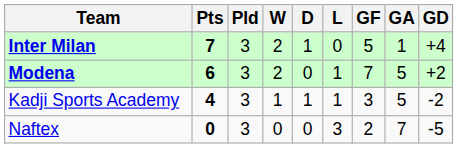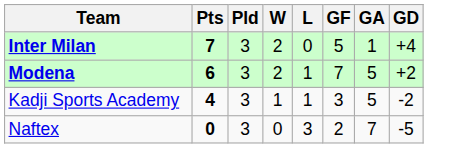- column: D | 1 | 0 | 1 | 0
